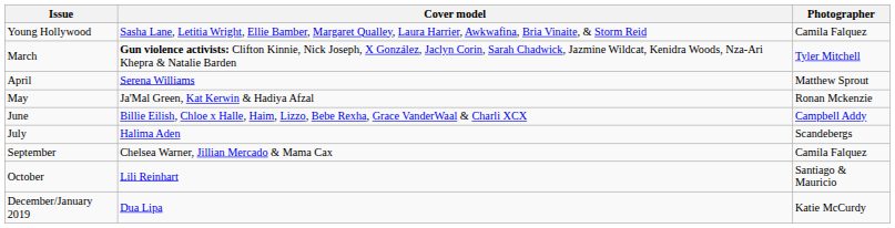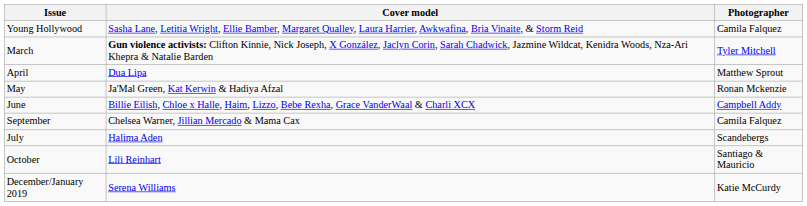April | Cover model: Serena Williams -> Dua Lipa
rows swapped: July <-> September
December/January 2019 | Cover model: Dua Lipa -> Serena Williams
